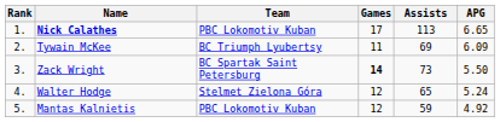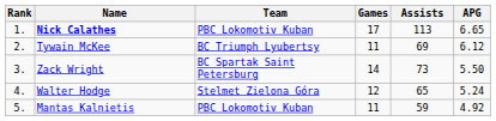Tywain McKee | APG: 6.09 -> 6.12
Zack Wright | Games: bold -> normal
Mantas Kalnietis | Games: 12 -> 11
